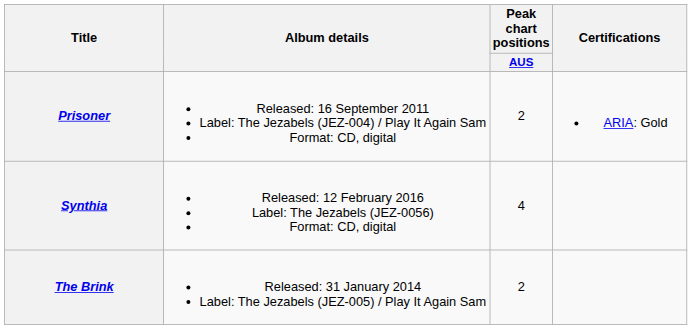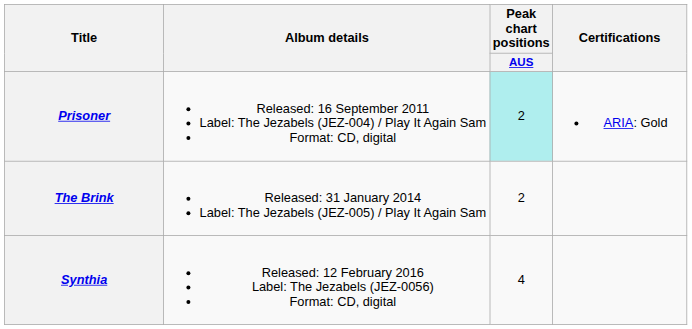Prisoner | Peak chart positions / AUS: no background -> paleturquoise background
rows swapped: The Brink <-> Synthia
